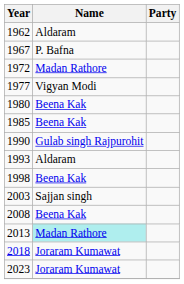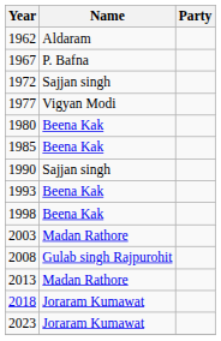1972 | Name: Madan Rathore -> Sajjan singh
1990 | Name: Gulab singh Rajpurohit -> Sajjan singh
1993 | Name: Aldaram -> Beena Kak
2003 | Name: Sajjan singh -> Madan Rathore
2008 | Name: Beena Kak -> Gulab singh Rajpurohit
2013 | Name: paleturquoise background -> no background
